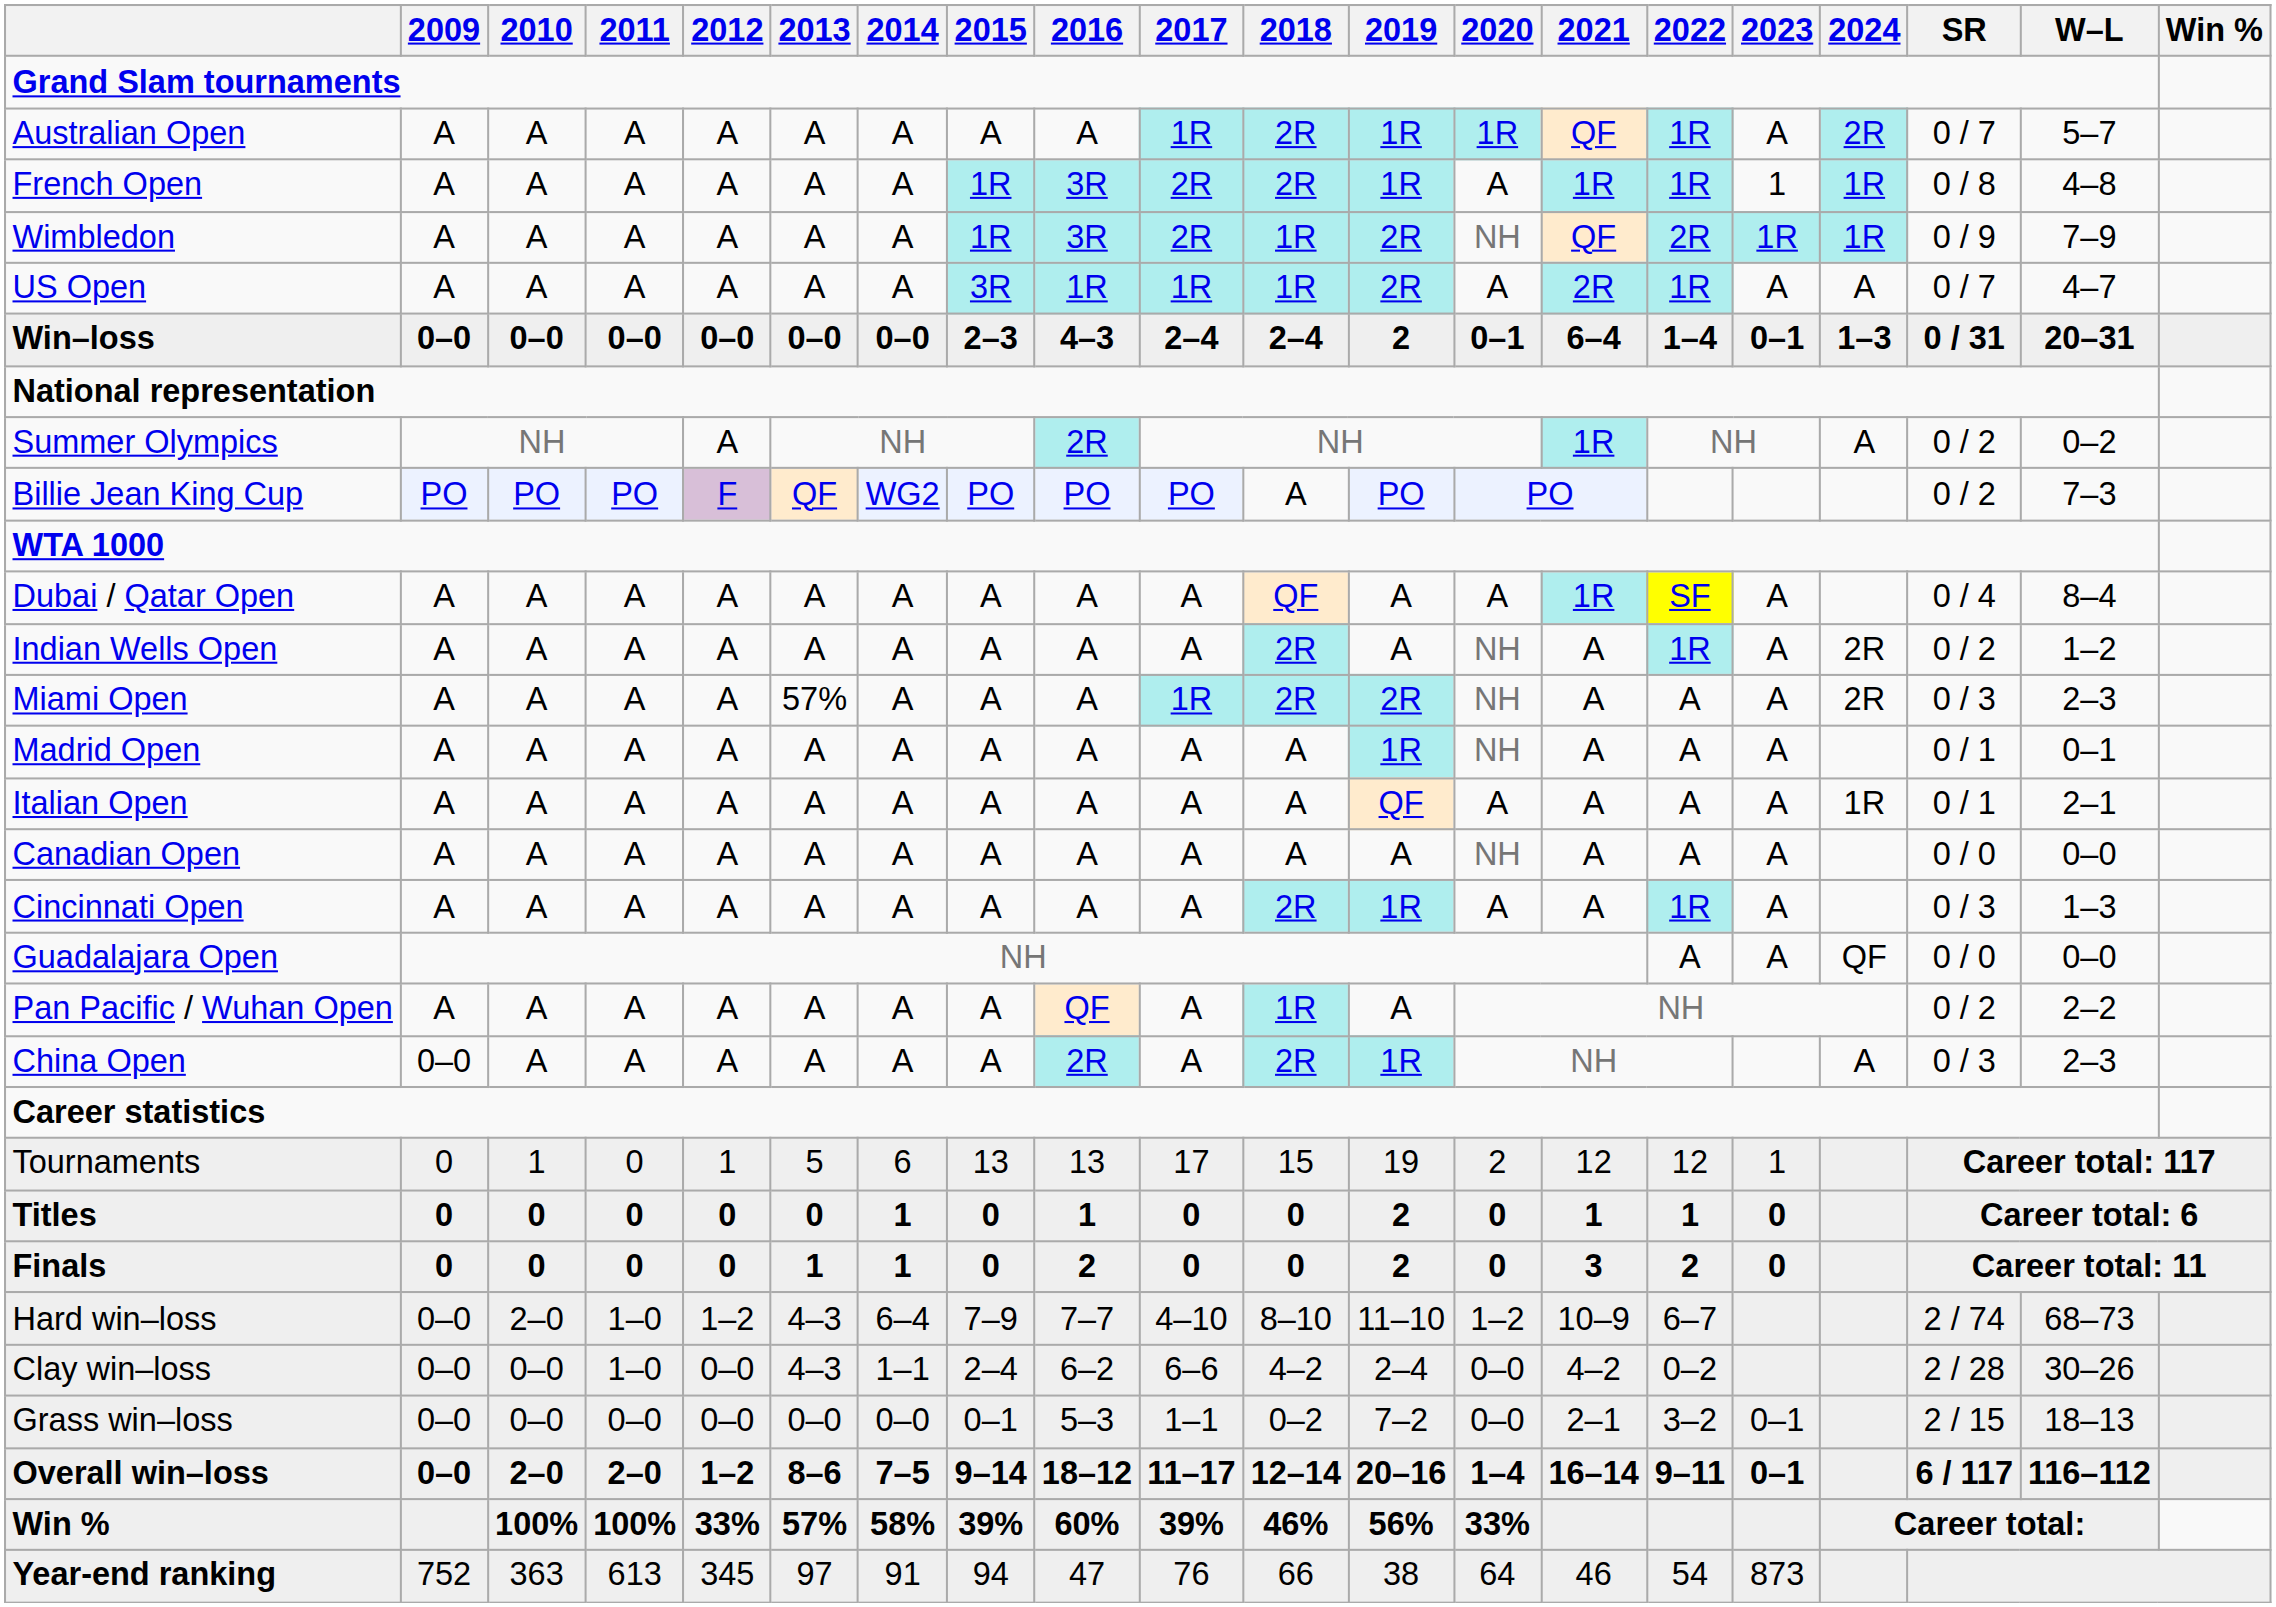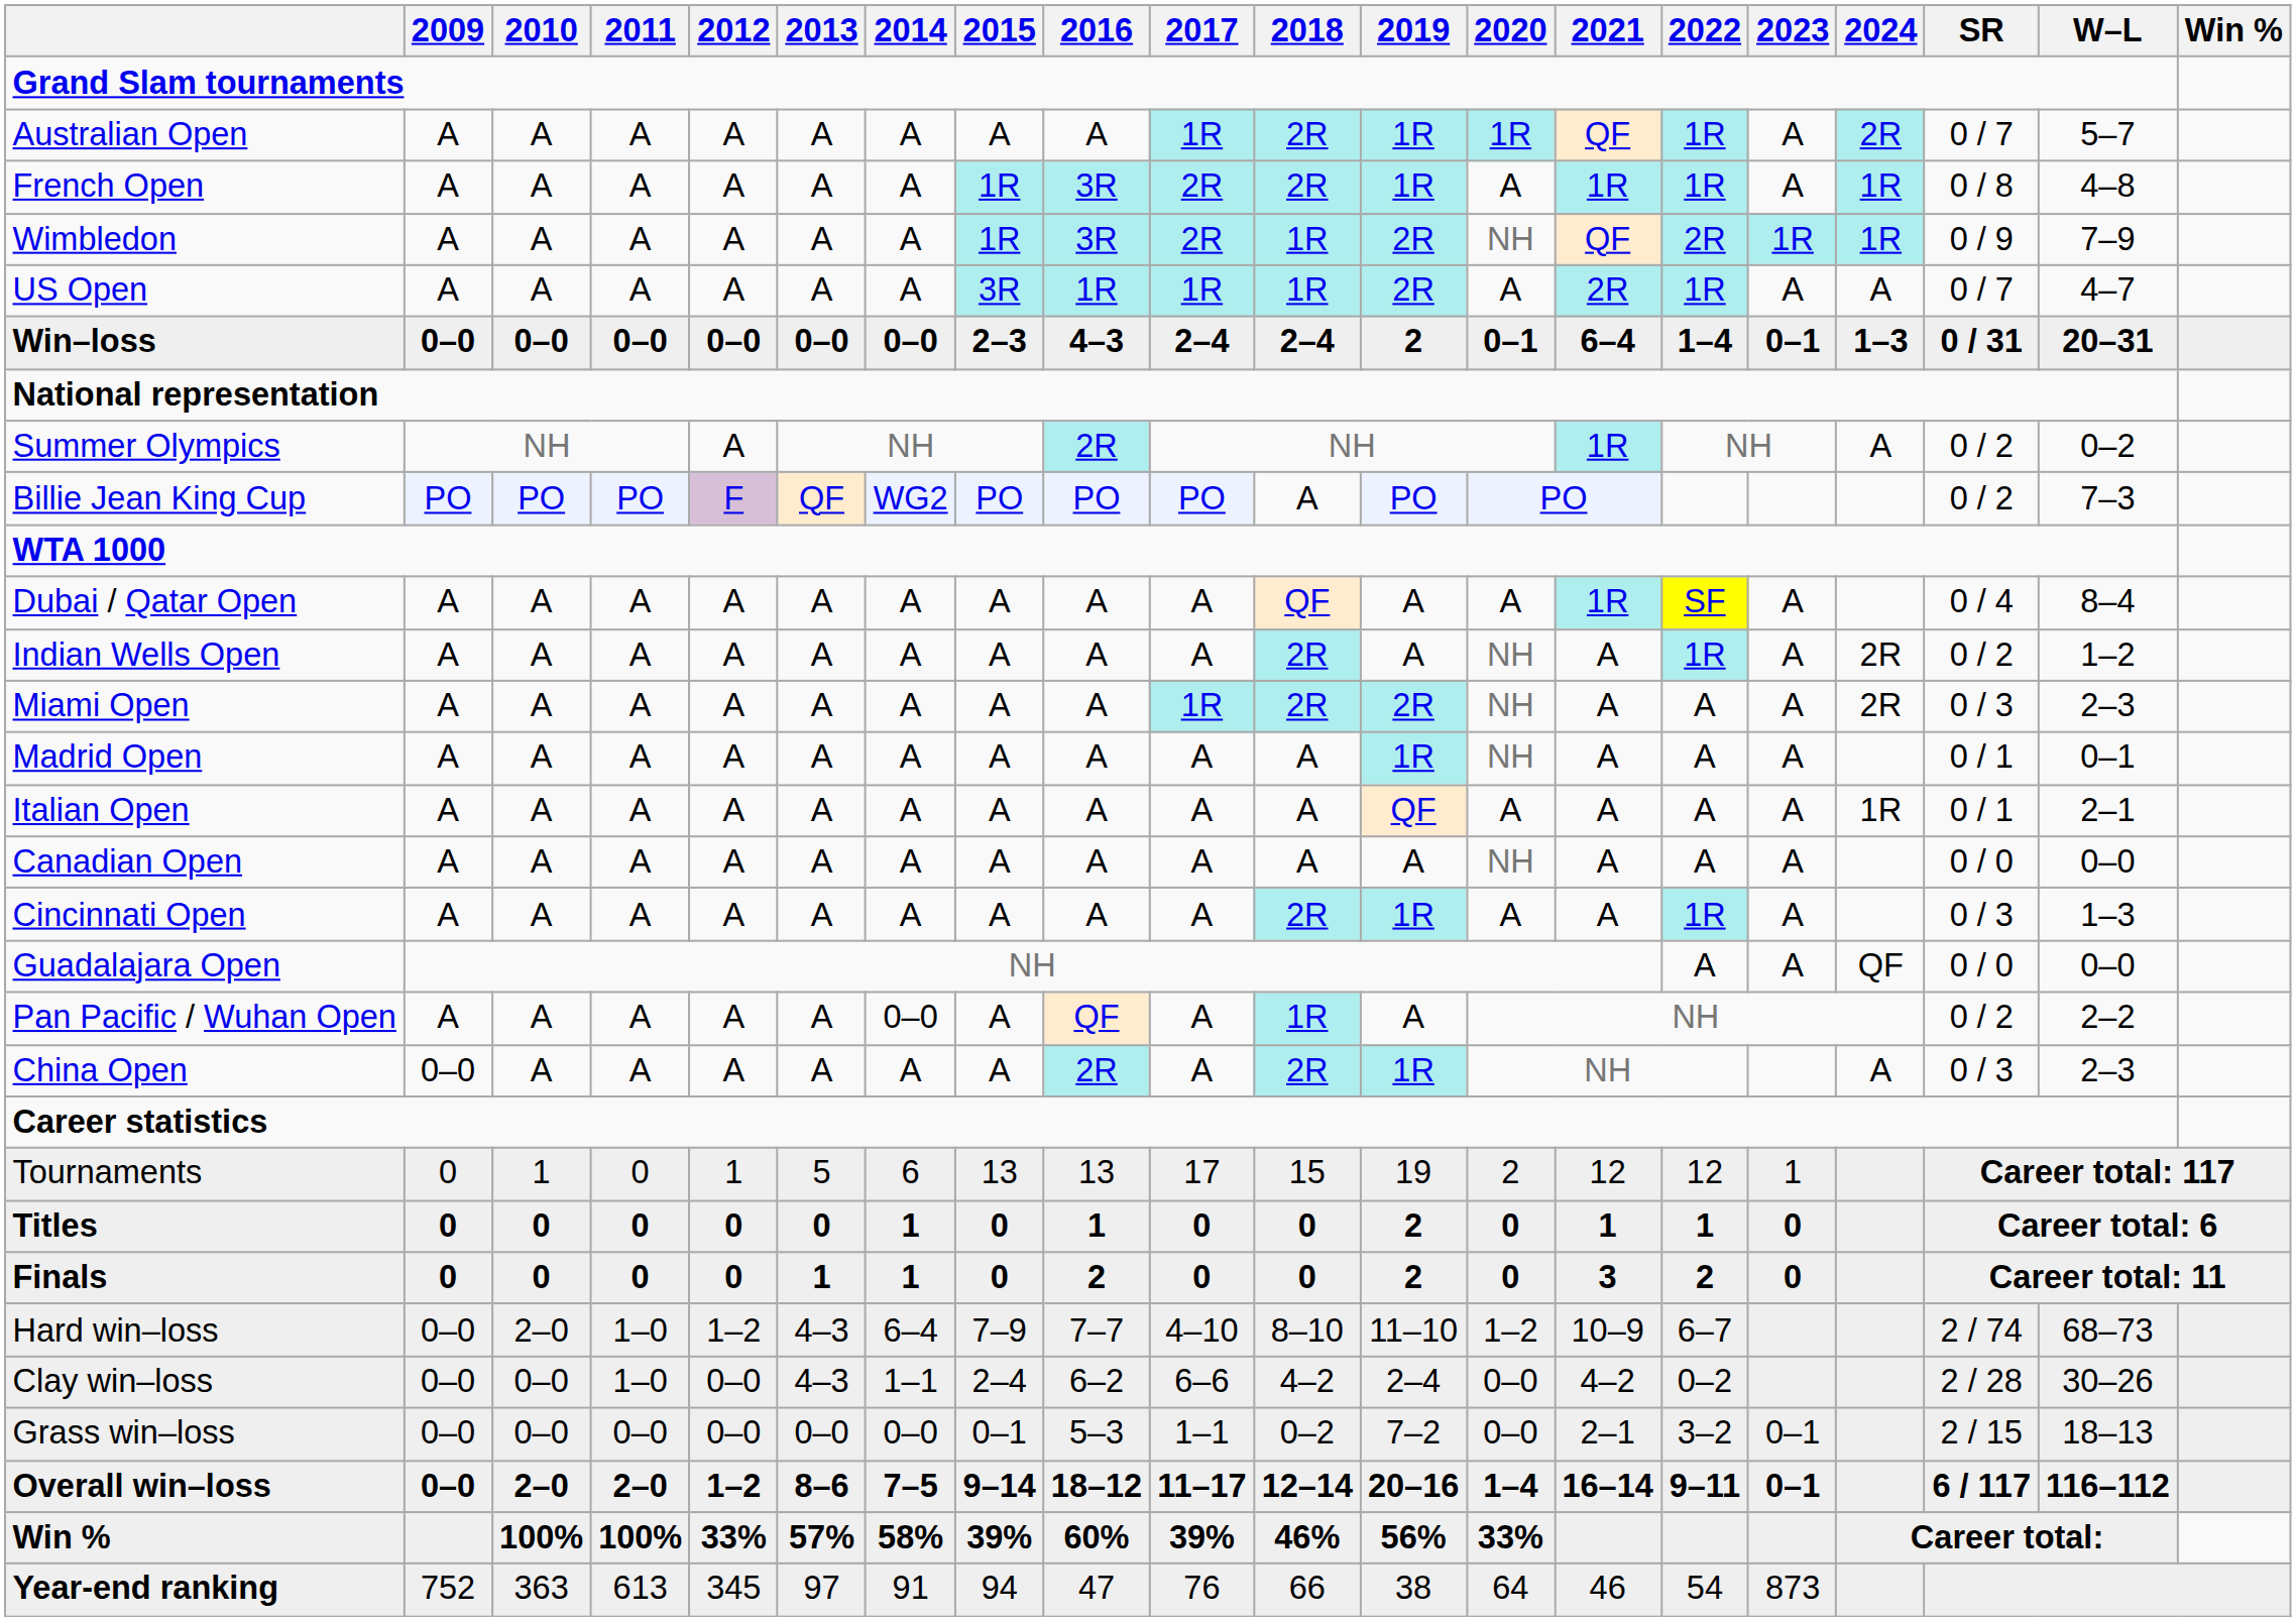French Open | 2023: 1 -> A
Miami Open | 2013: 57% -> A
Pan Pacific / Wuhan Open | 2014: A -> 0–0
